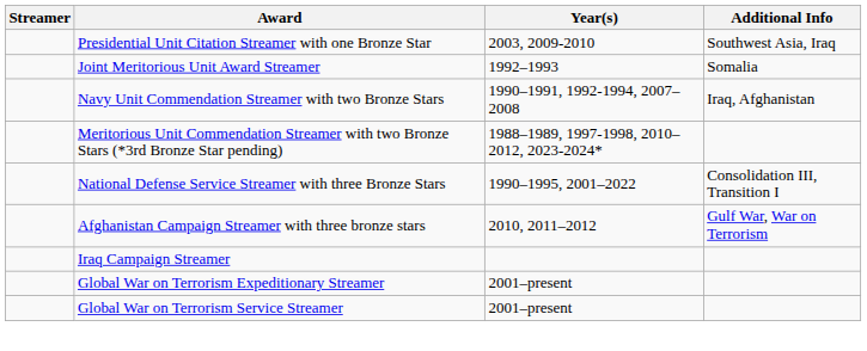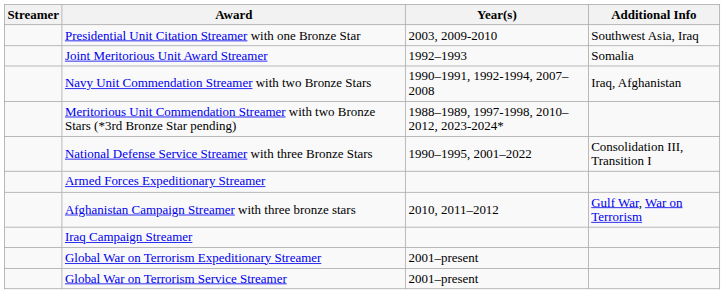+ row: Armed Forces Expeditionary Streamer
